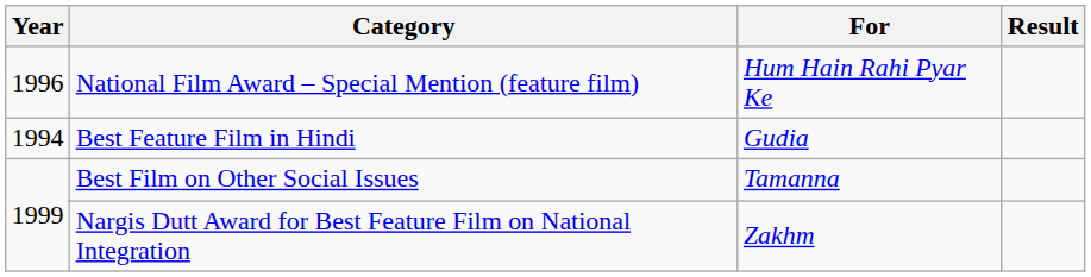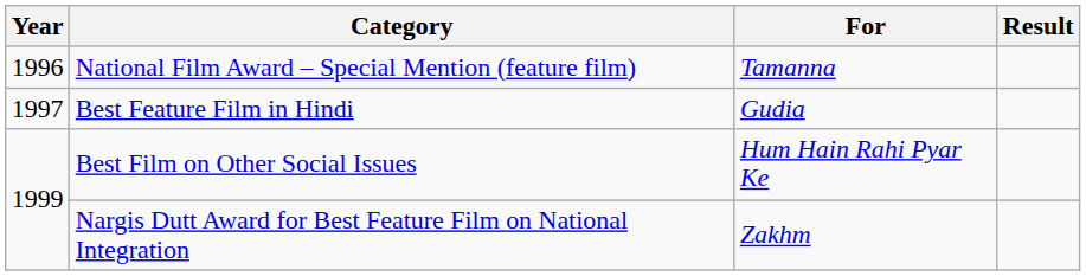National Film Award – Special Mention (feature film) | For: Hum Hain Rahi Pyar Ke -> Tamanna
Best Feature Film in Hindi | Year: 1994 -> 1997
Best Film on Other Social Issues | For: Tamanna -> Hum Hain Rahi Pyar Ke
